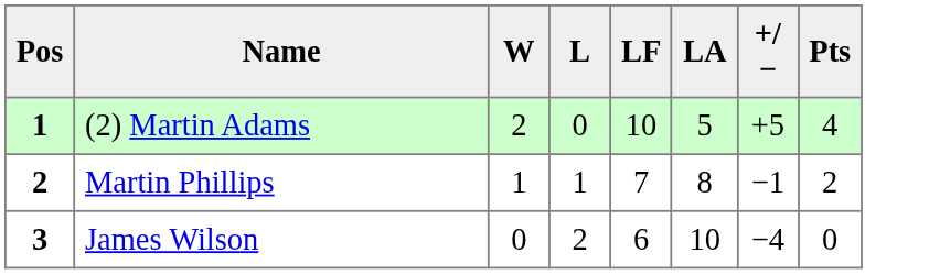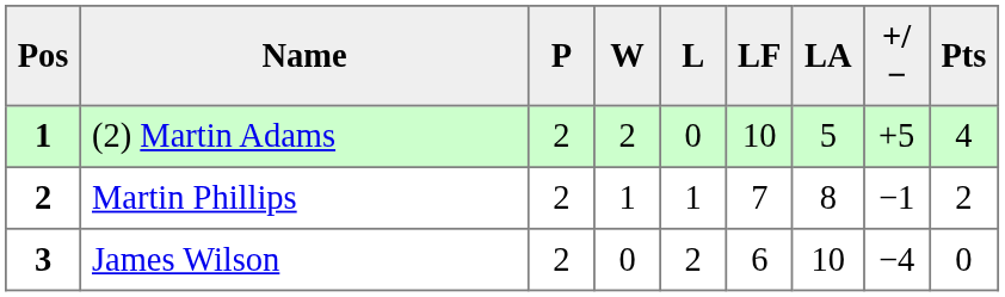+ column: P | 2 | 2 | 2
